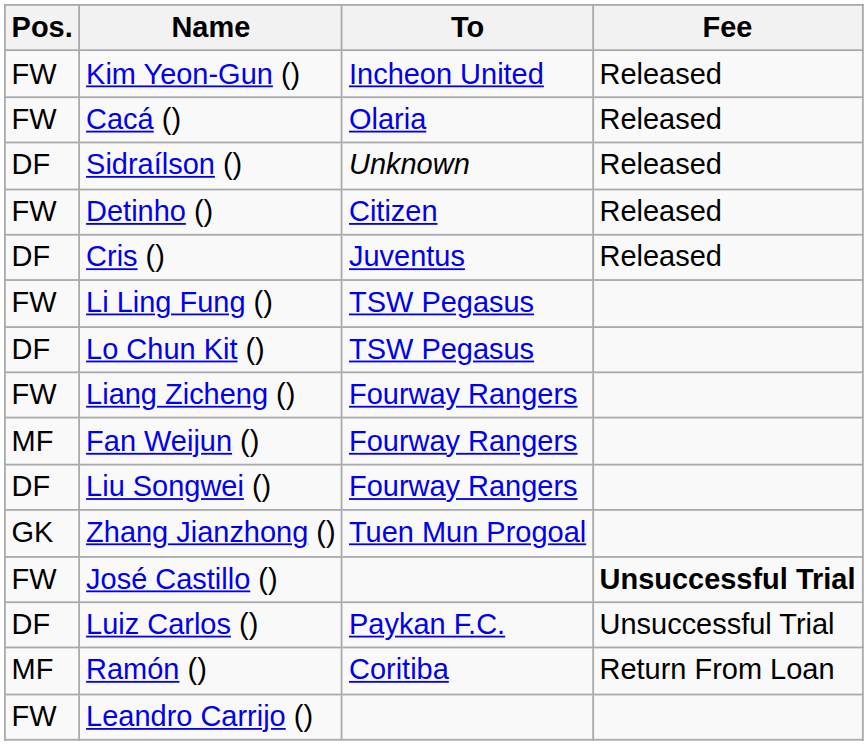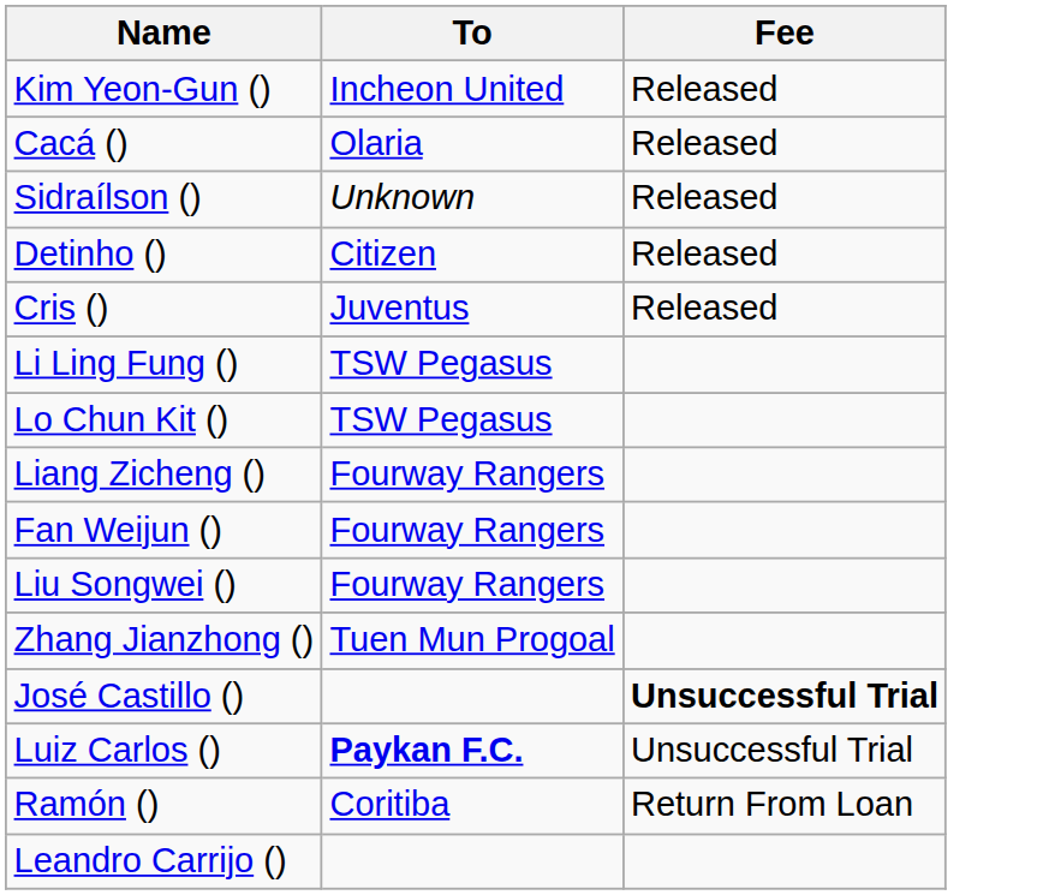- column: Pos. | FW | FW | DF | FW | DF | FW | DF | FW | MF | DF | GK | FW | DF | MF | FW
Luiz Carlos () | To: normal -> bold
